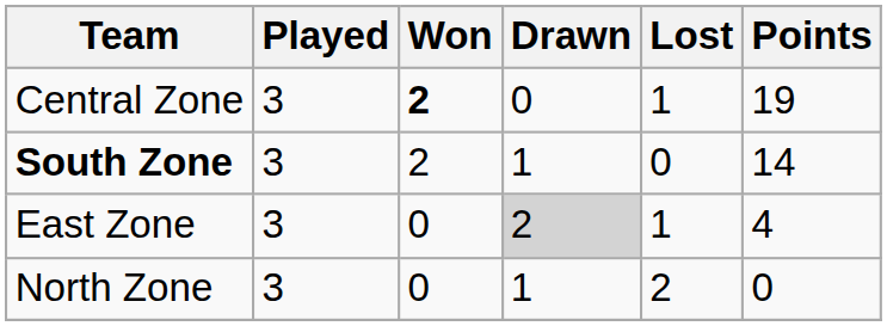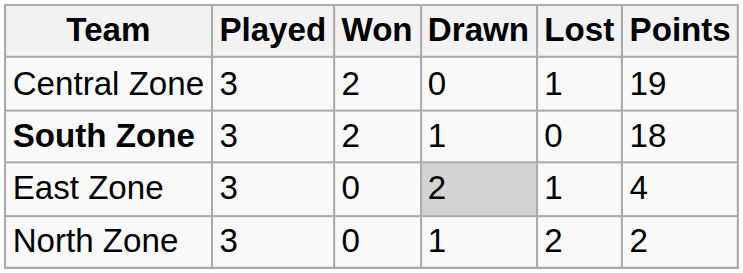Central Zone | Won: bold -> normal
South Zone | Points: 14 -> 18
North Zone | Points: 0 -> 2
